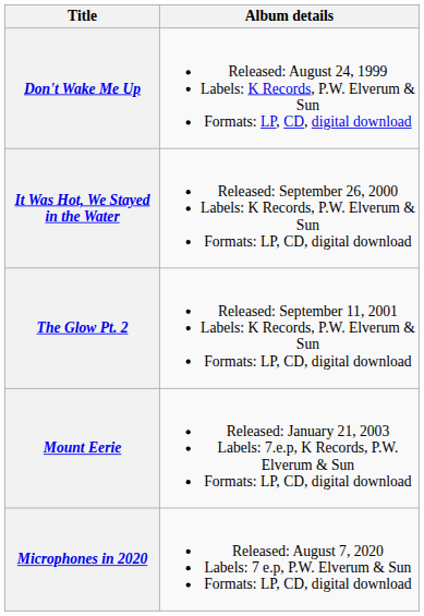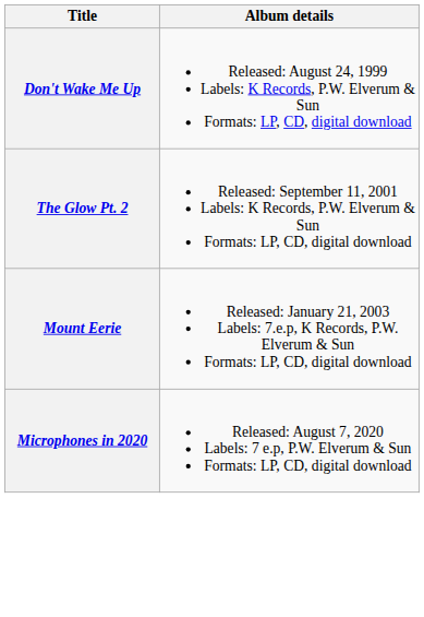- row: It Was Hot, We Stayed in the Water | Released: September 26, 2000 Labels: K Records, P.W. Elverum & Sun Formats: LP, CD, digital download
